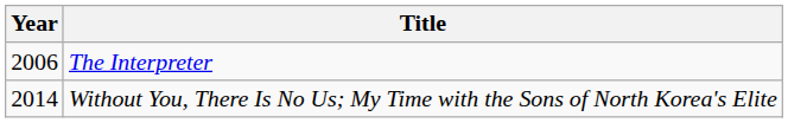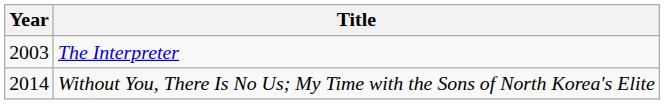The Interpreter | Year: 2006 -> 2003
